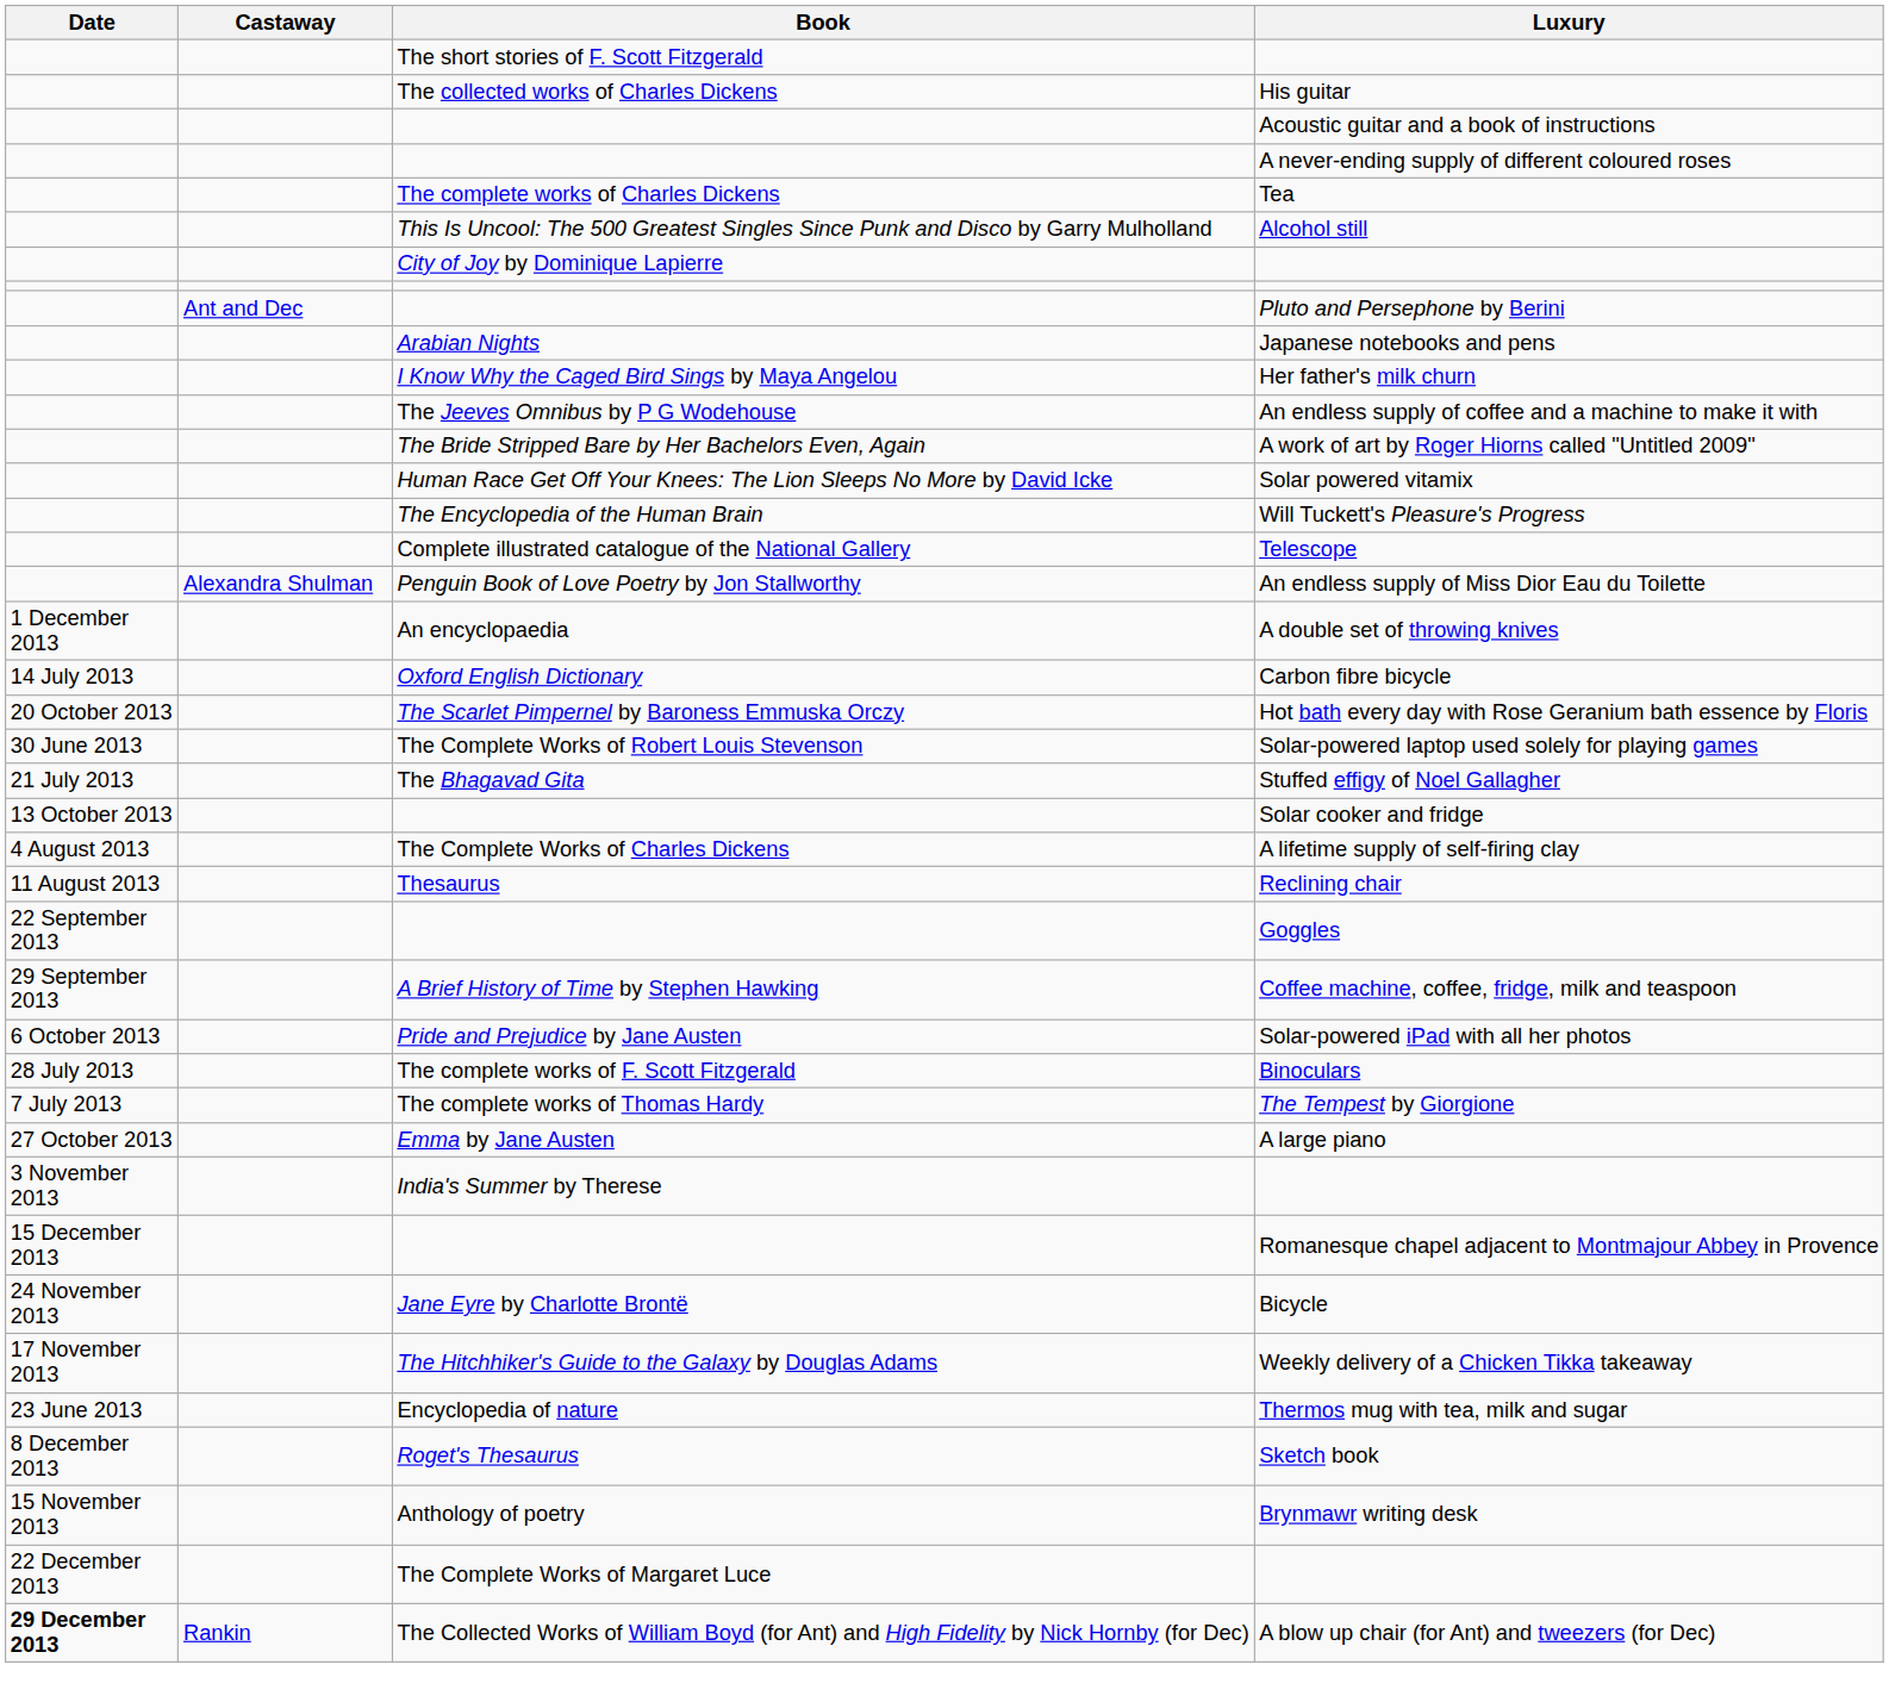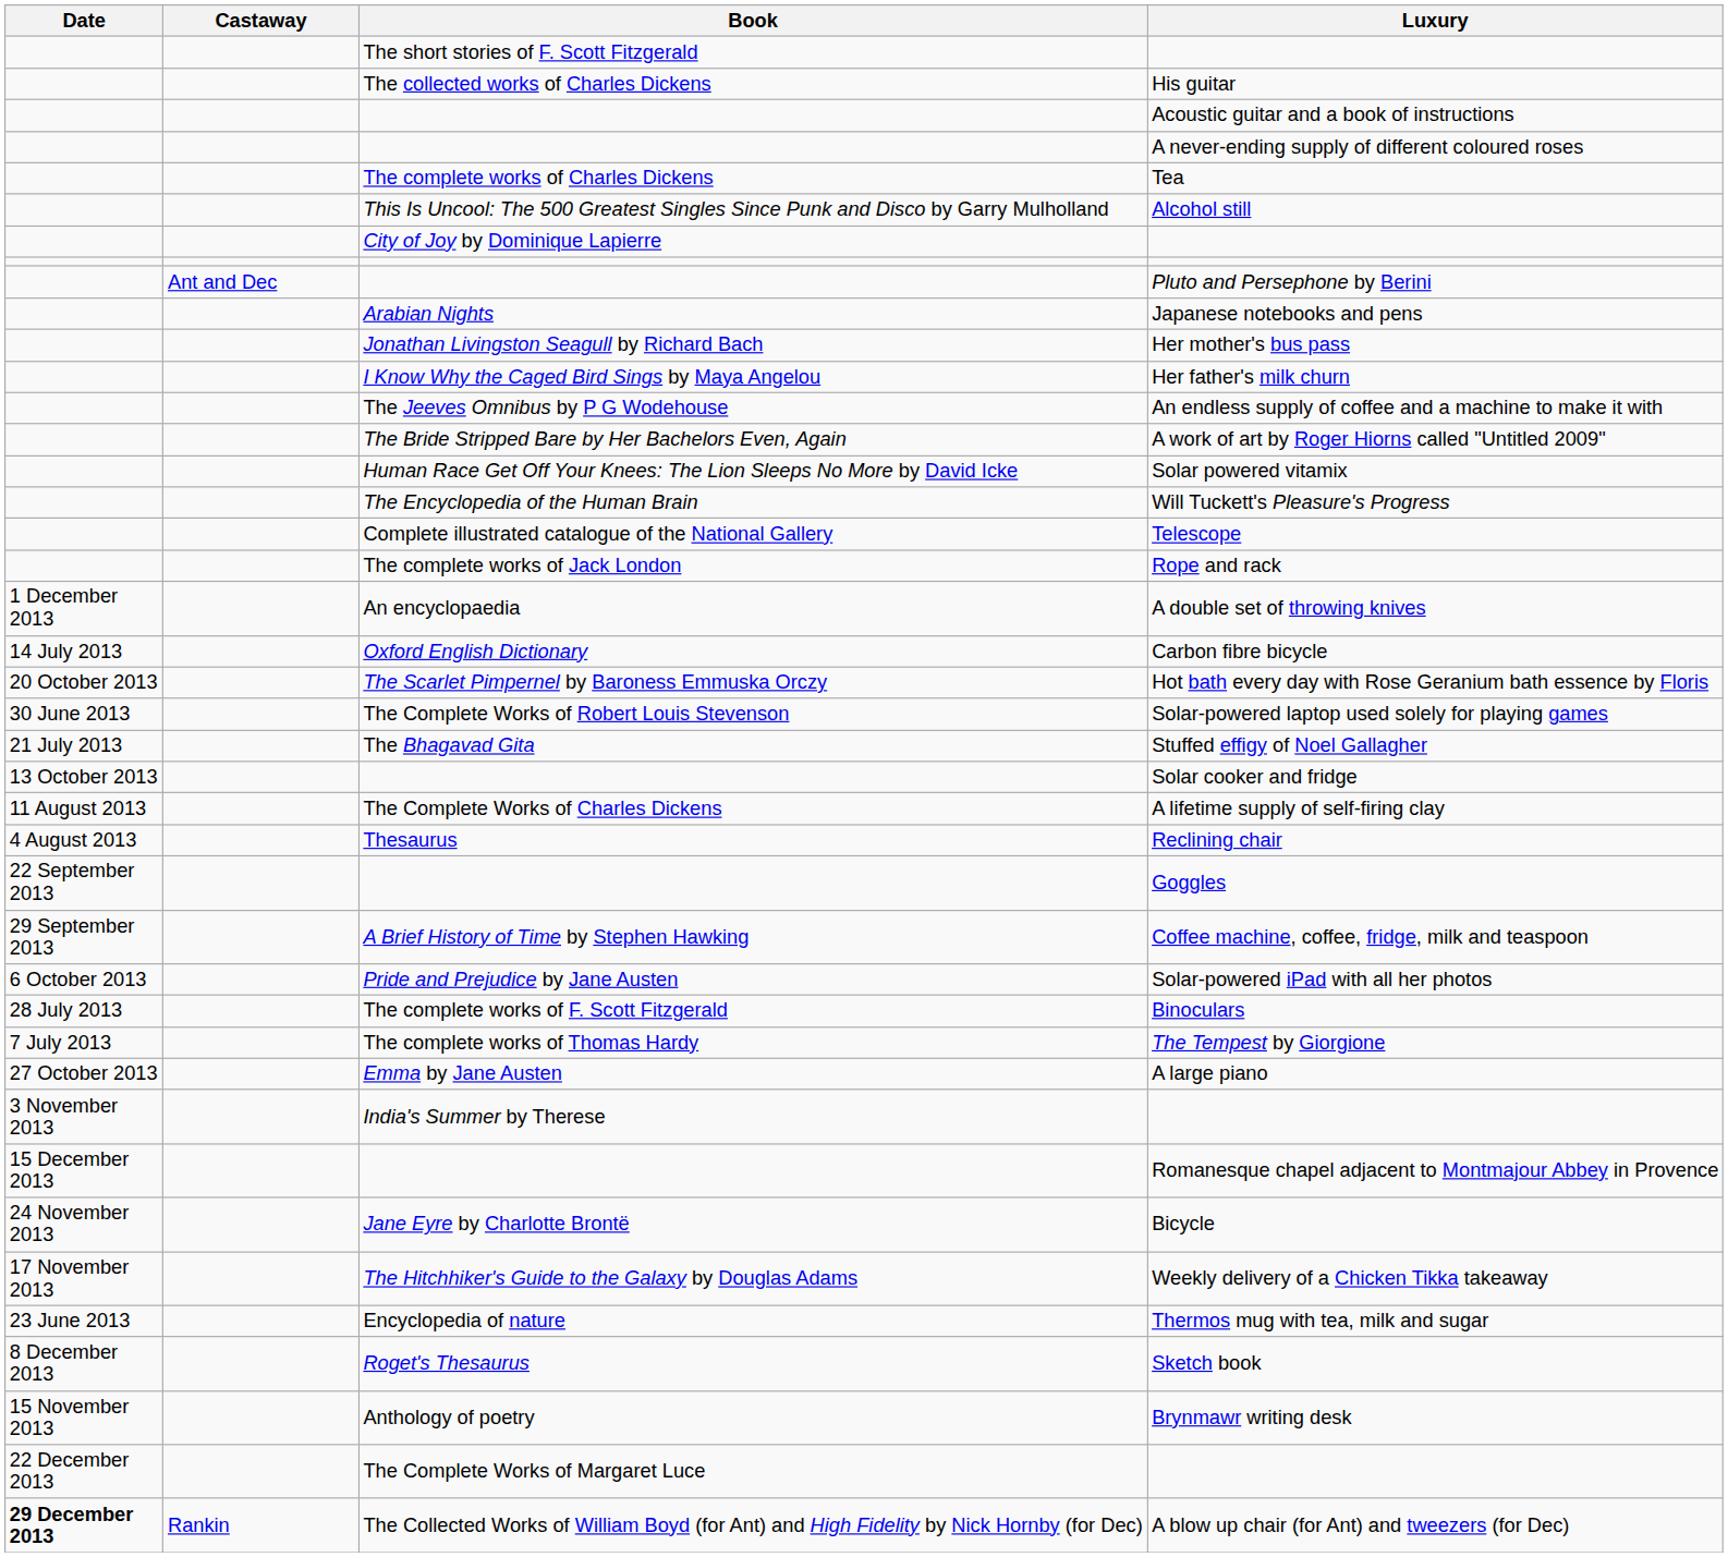+ row: Jonathan Livingston Seagull by Richard Bach | Her mother's bus pass
+ row: The complete works of Jack London | Rope and rack
- row: Alexandra Shulman | Penguin Book of Love Poetry by Jon Stallworthy | An endless supply of Miss Dior Eau du Toilette
A lifetime supply of self-firing clay | Date: 4 August 2013 -> 11 August 2013
Reclining chair | Date: 11 August 2013 -> 4 August 2013
